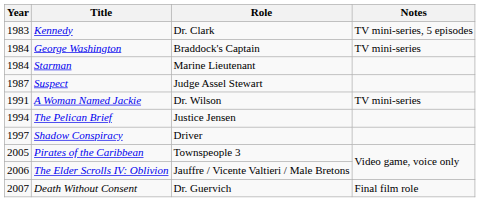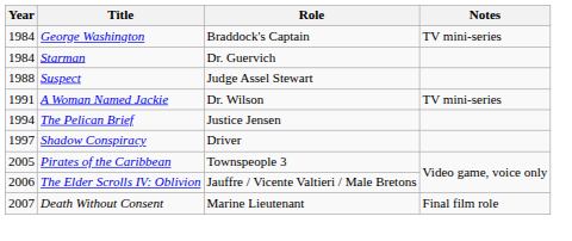- row: 1983 | Kennedy | Dr. Clark | TV mini-series, 5 episodes
Starman | Role: Marine Lieutenant -> Dr. Guervich
Suspect | Year: 1987 -> 1988
Death Without Consent | Role: Dr. Guervich -> Marine Lieutenant
